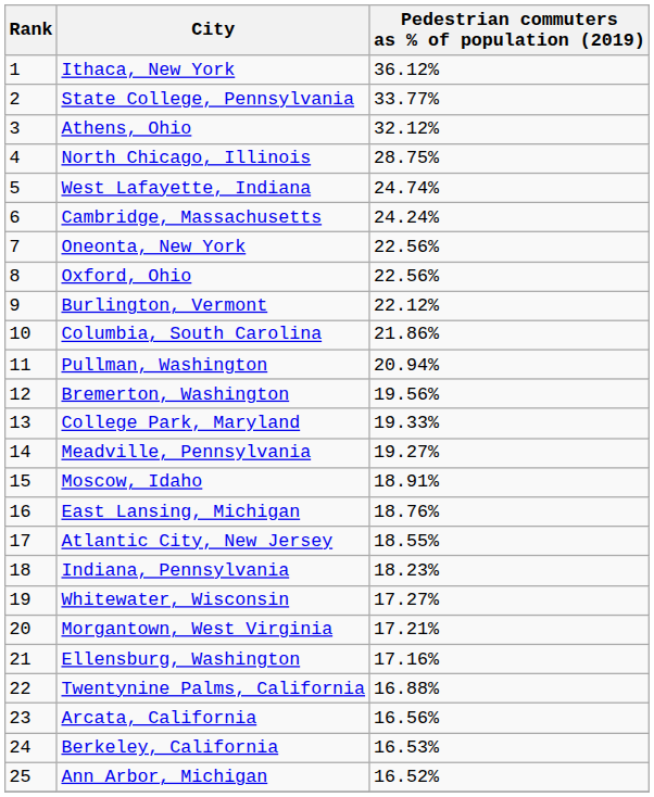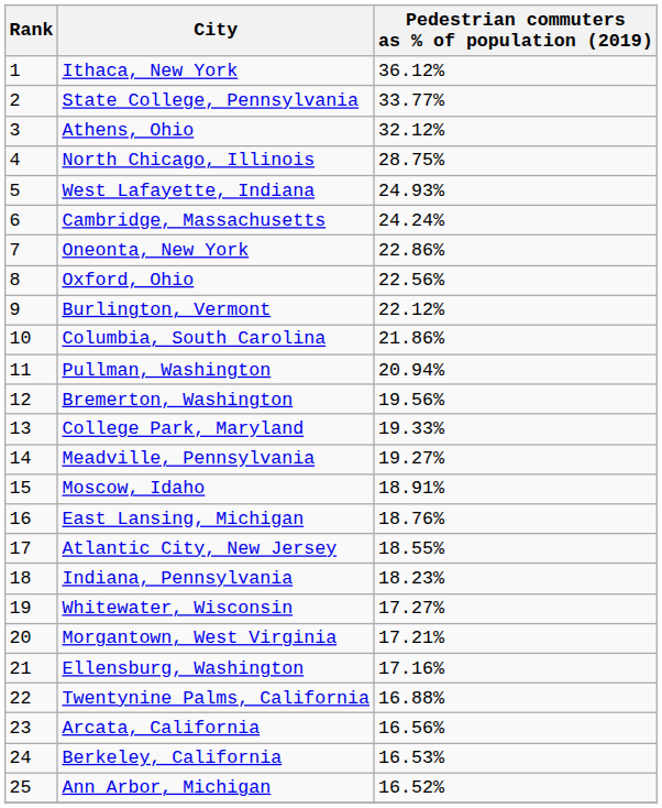West Lafayette, Indiana | Pedestrian commuters as % of population (2019): 24.74% -> 24.93%
Oneonta, New York | Pedestrian commuters as % of population (2019): 22.56% -> 22.86%
